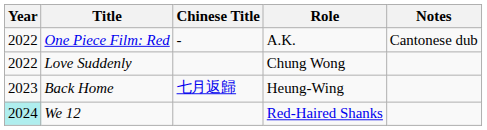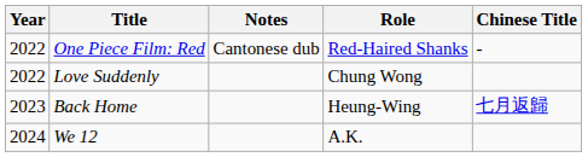columns swapped: Chinese Title <-> Notes
One Piece Film: Red | Role: A.K. -> Red-Haired Shanks
We 12 | Year: paleturquoise background -> no background
We 12 | Role: Red-Haired Shanks -> A.K.
